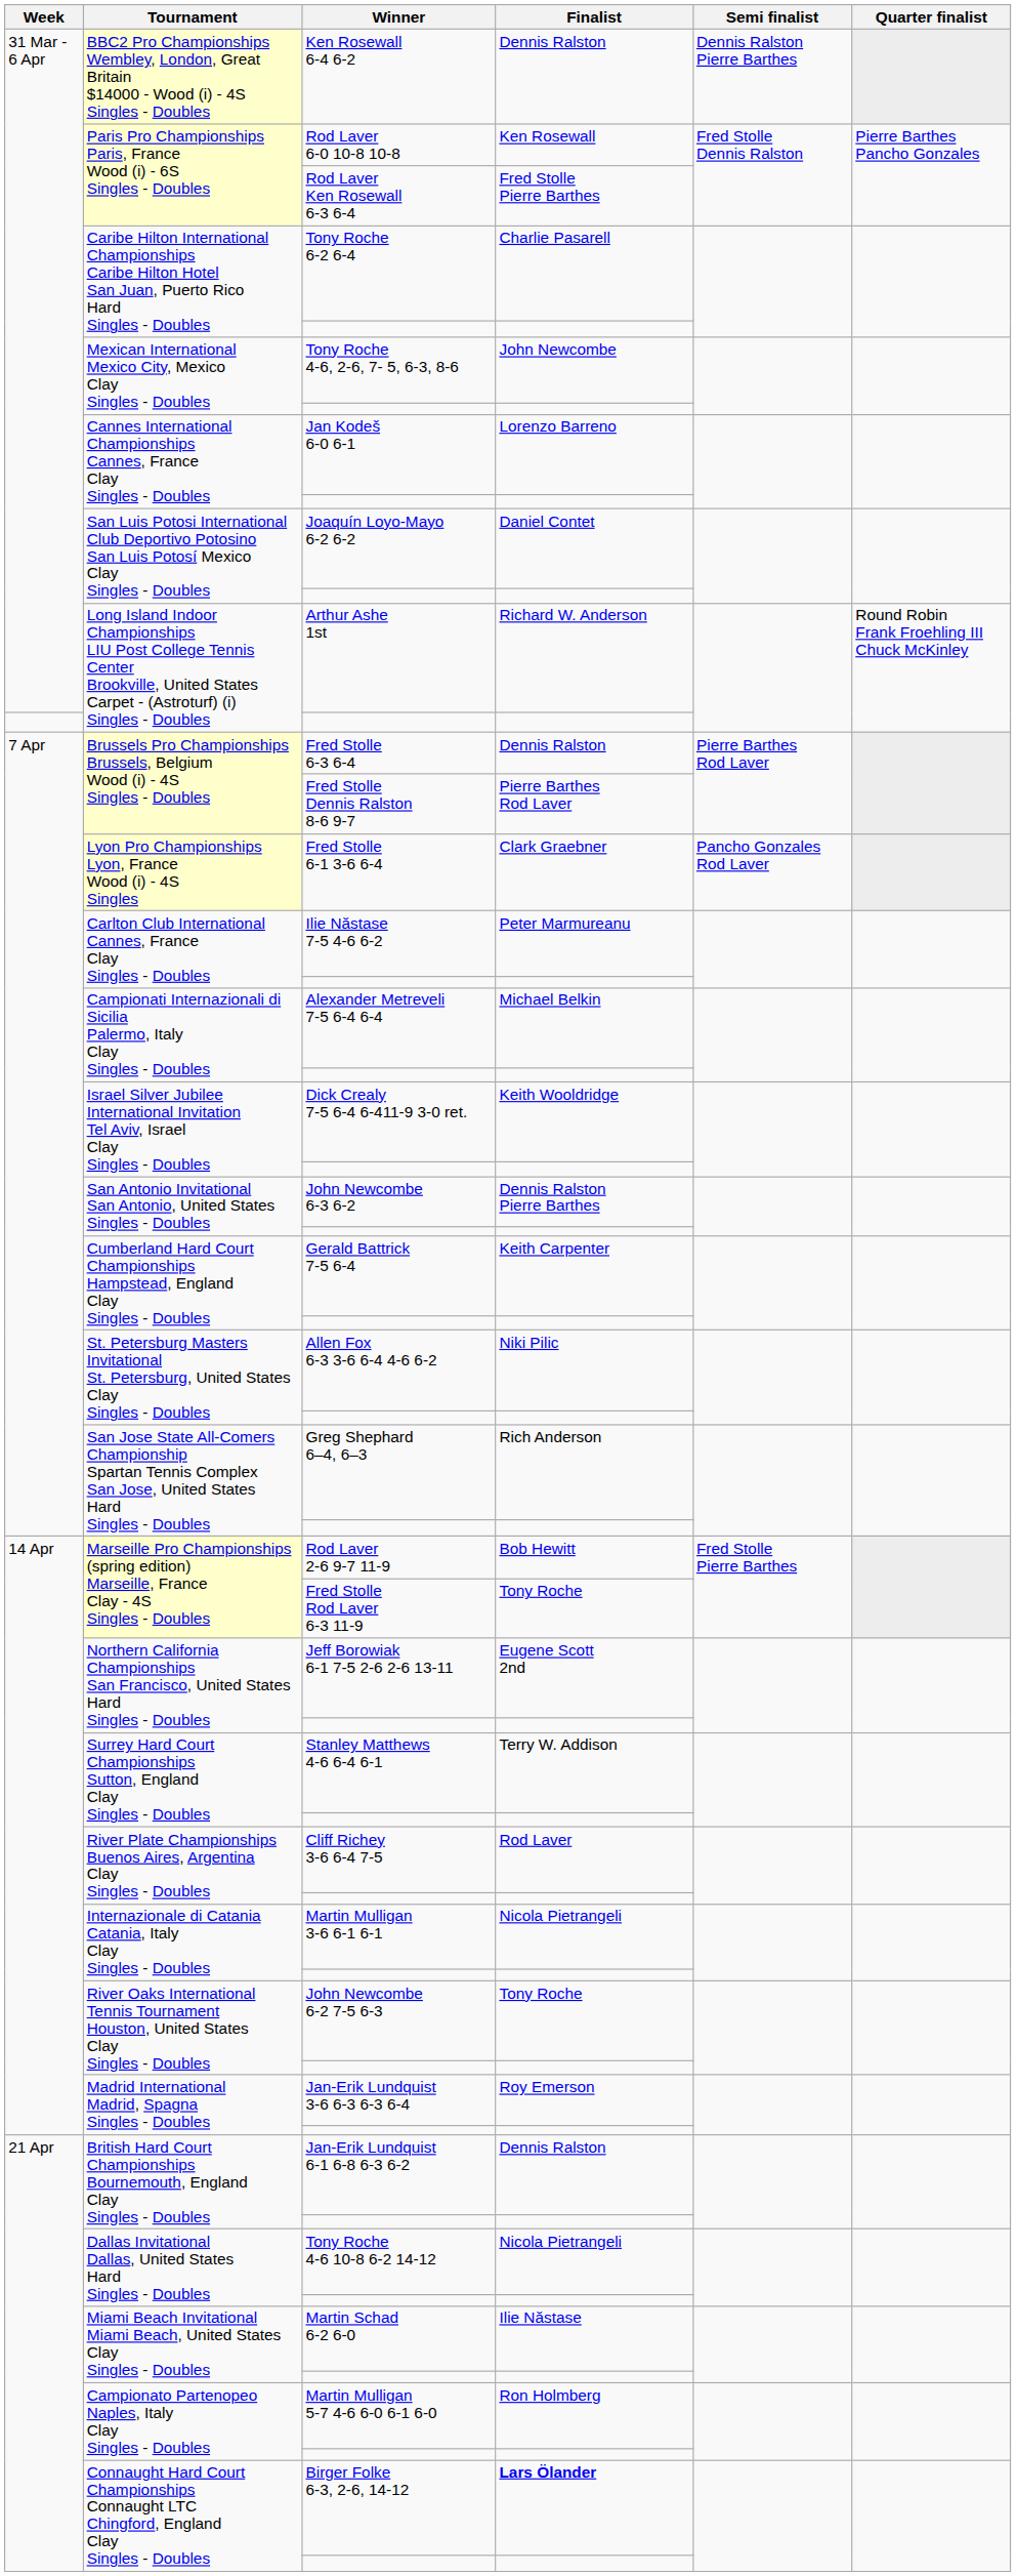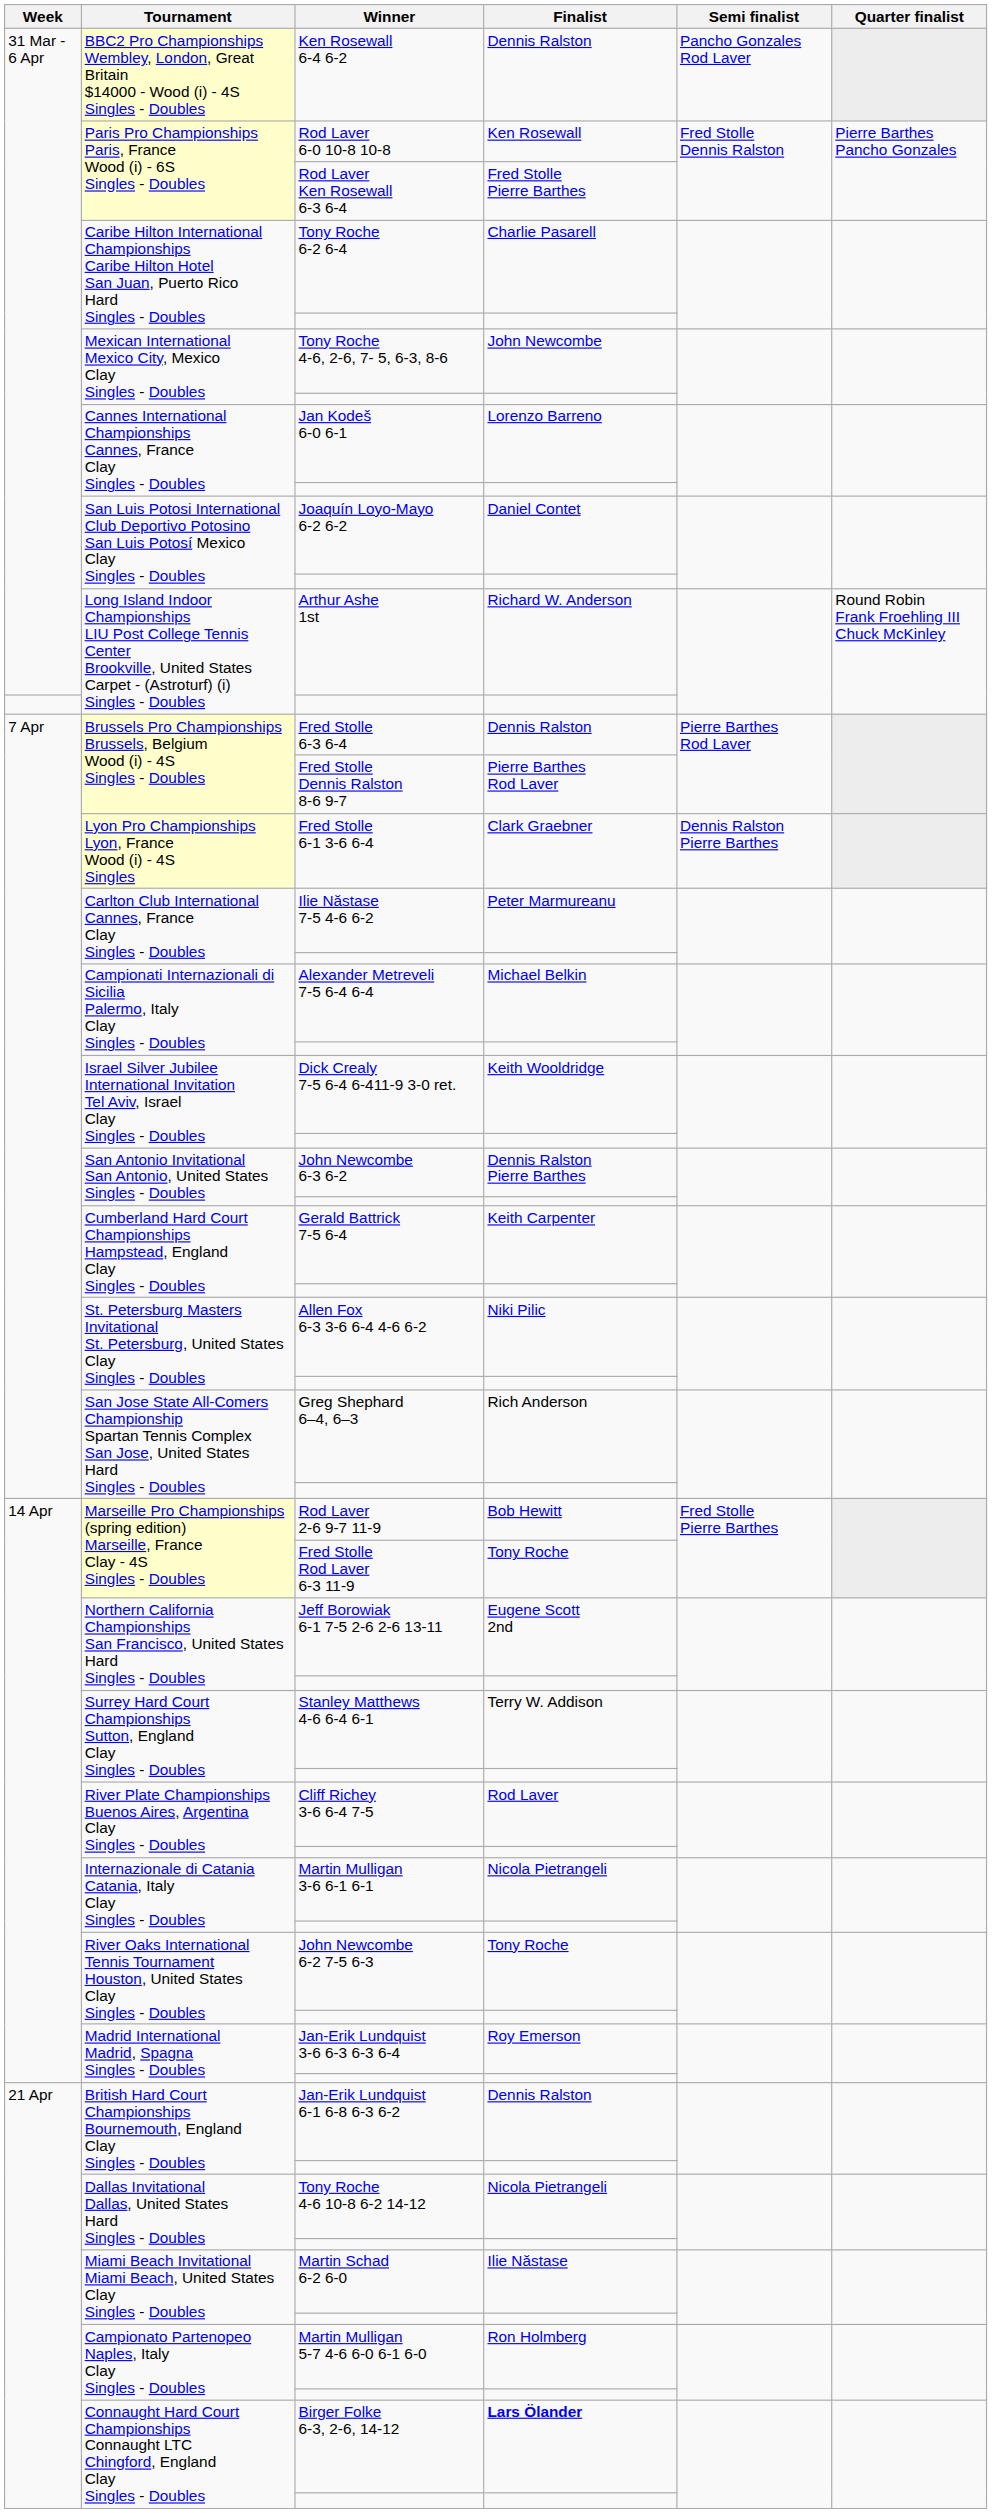Ken Rosewall 6-4 6-2 | Semi finalist: Dennis Ralston Pierre Barthes -> Pancho Gonzales Rod Laver
Fred Stolle 6-1 3-6 6-4 | Semi finalist: Pancho Gonzales Rod Laver -> Dennis Ralston Pierre Barthes
